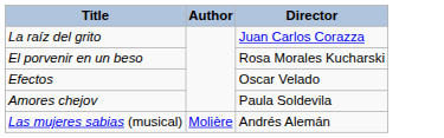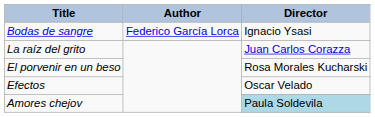+ row: Bodas de sangre | Federico García Lorca | Ignacio Ysasi
Amores chejov | Director: no background -> lightblue background
- row: Las mujeres sabias (musical) | Molière | Andrés Alemán
